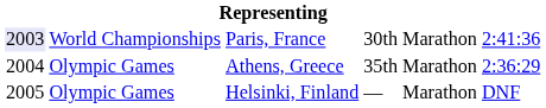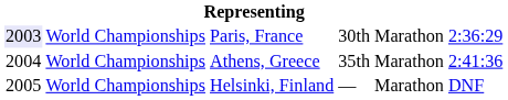Paris, France | column 6: 2:41:36 -> 2:36:29
Athens, Greece | column 2: Olympic Games -> World Championships
Athens, Greece | column 6: 2:36:29 -> 2:41:36
Helsinki, Finland | column 2: Olympic Games -> World Championships
